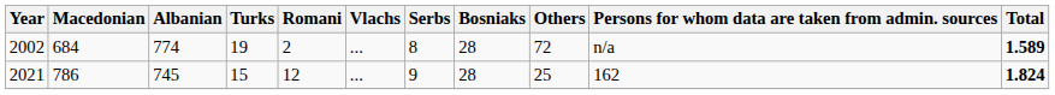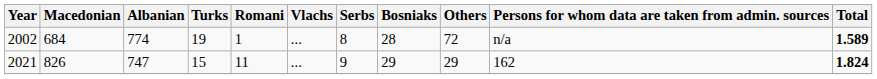2002 | Romani: 2 -> 1
2021 | Macedonian: 786 -> 826
2021 | Albanian: 745 -> 747
2021 | Romani: 12 -> 11
2021 | Bosniaks: 28 -> 29
2021 | Others: 25 -> 29
